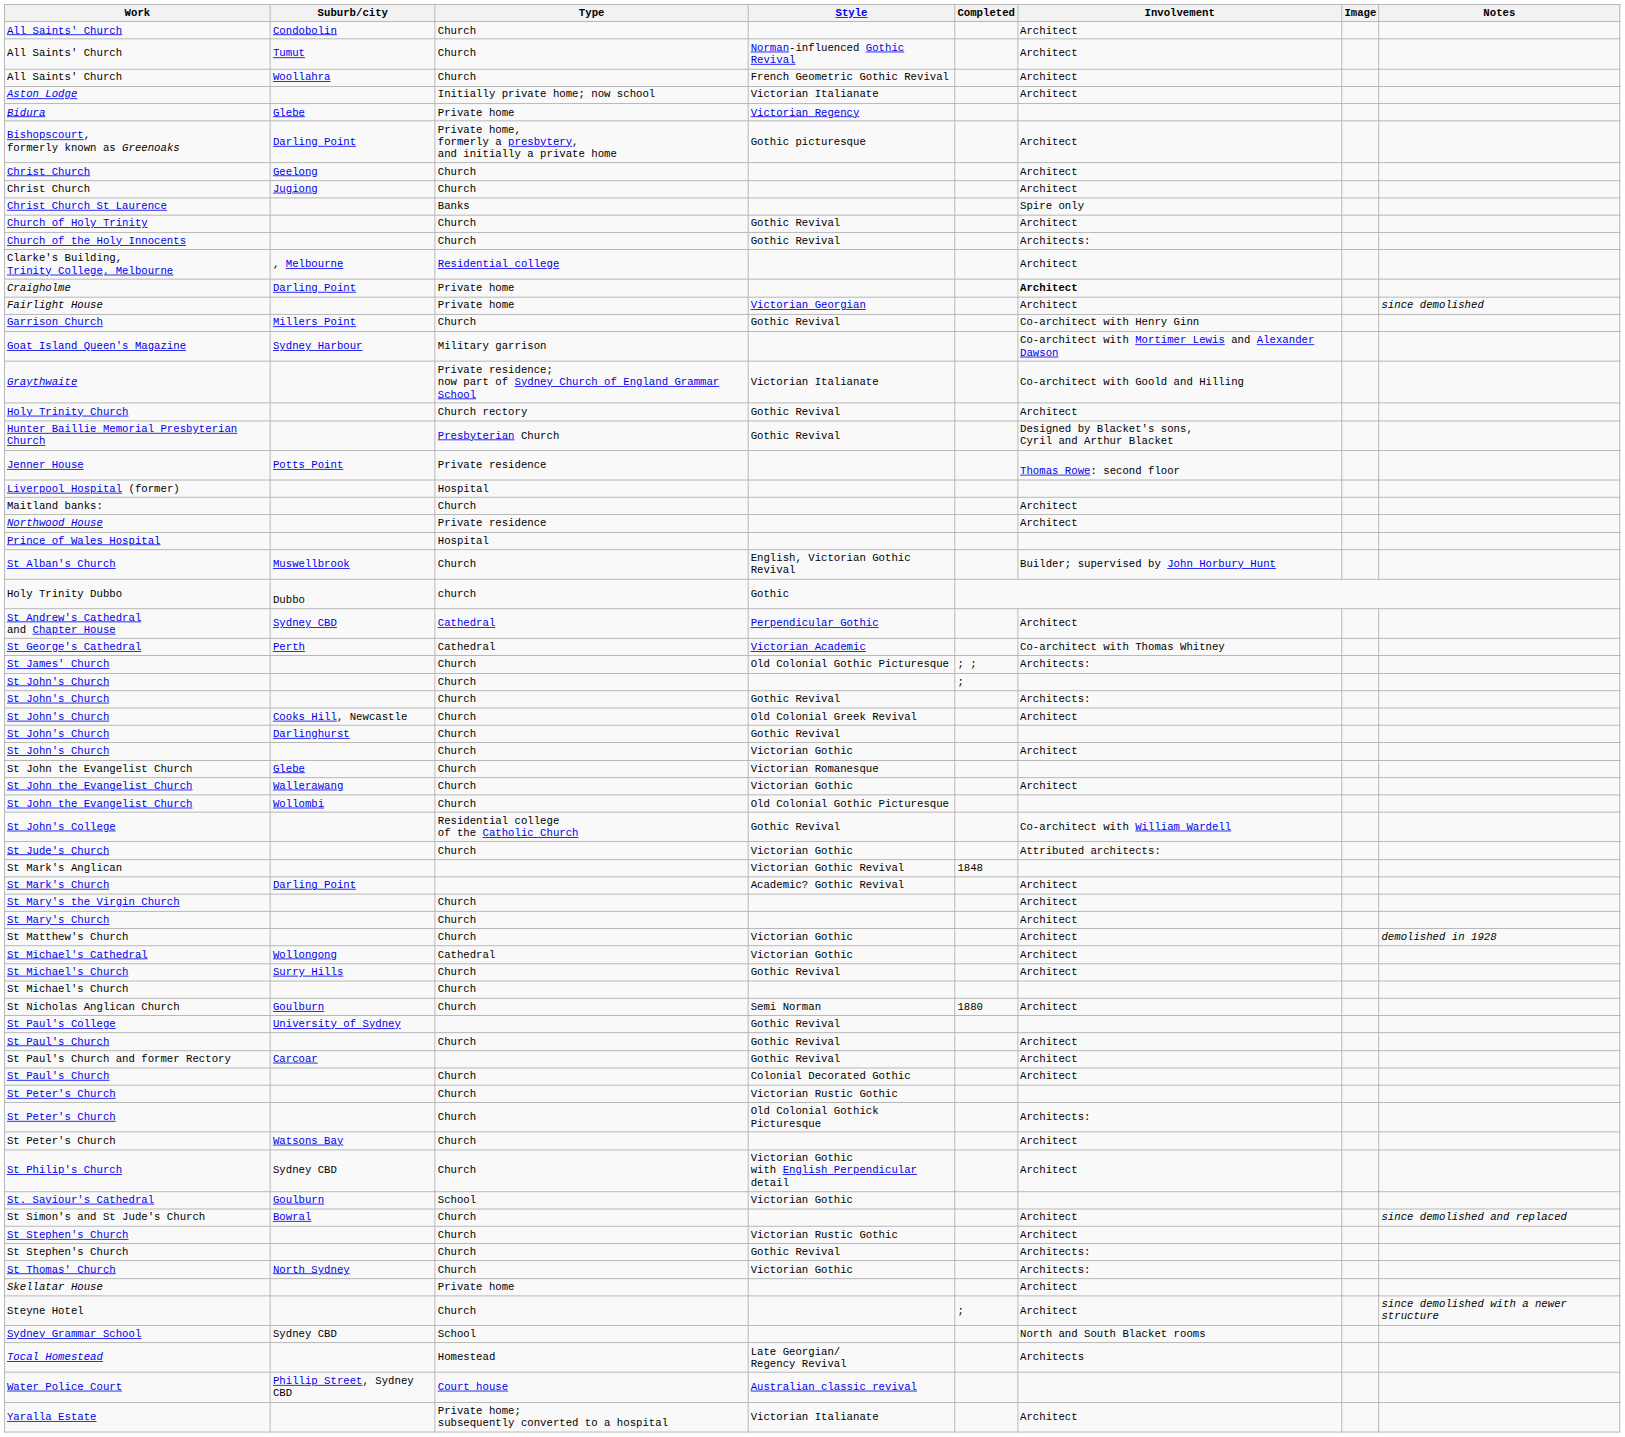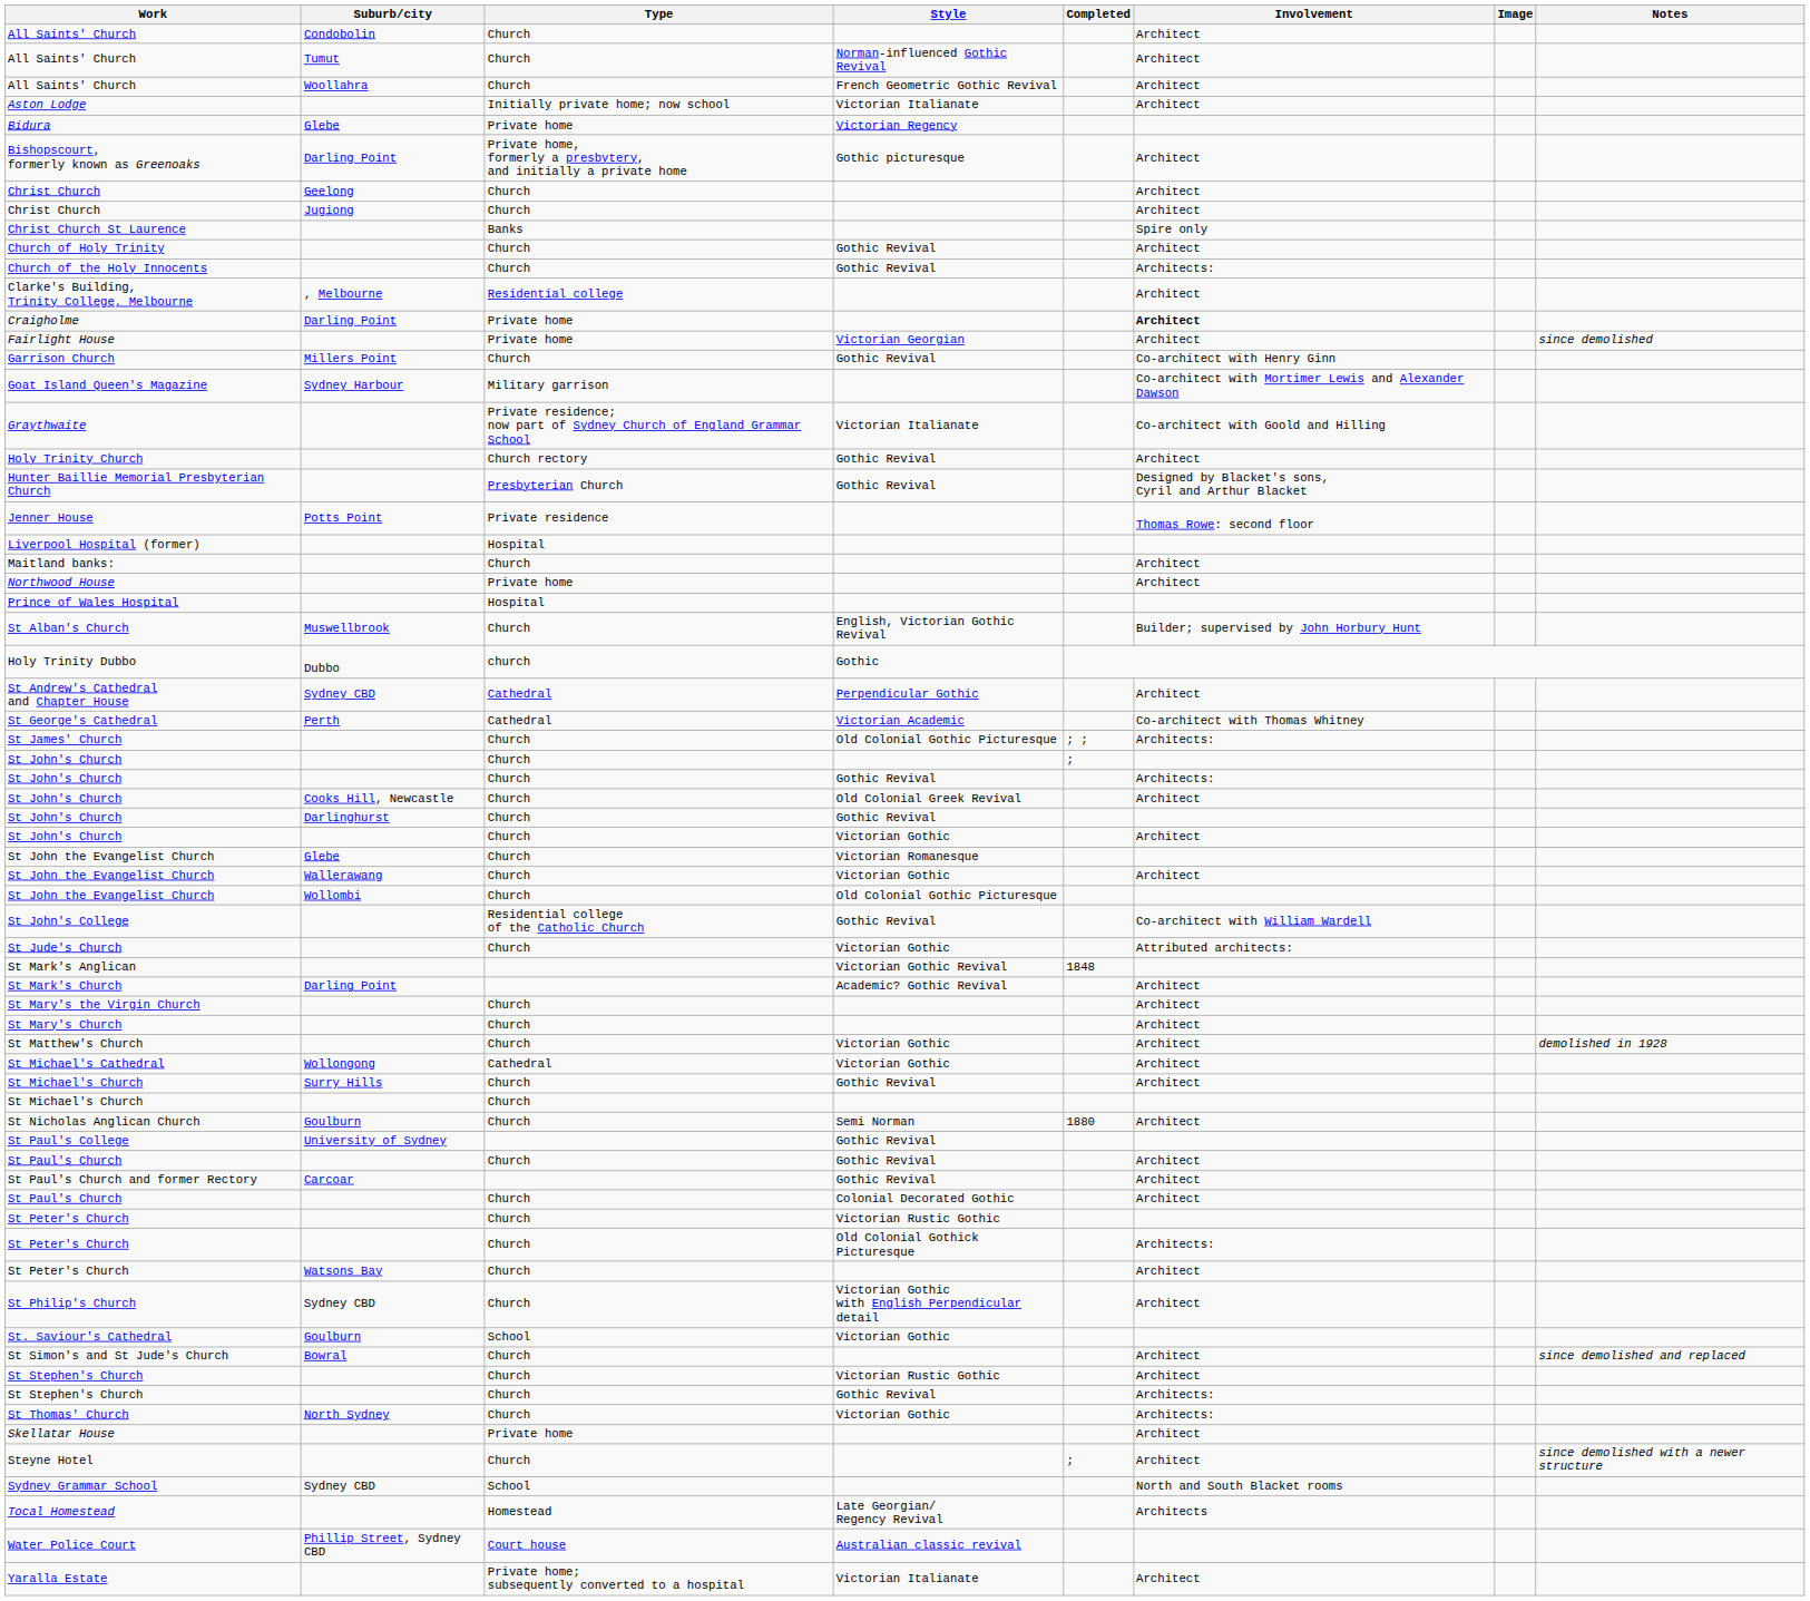Northwood House | Type: Private residence -> Private home
